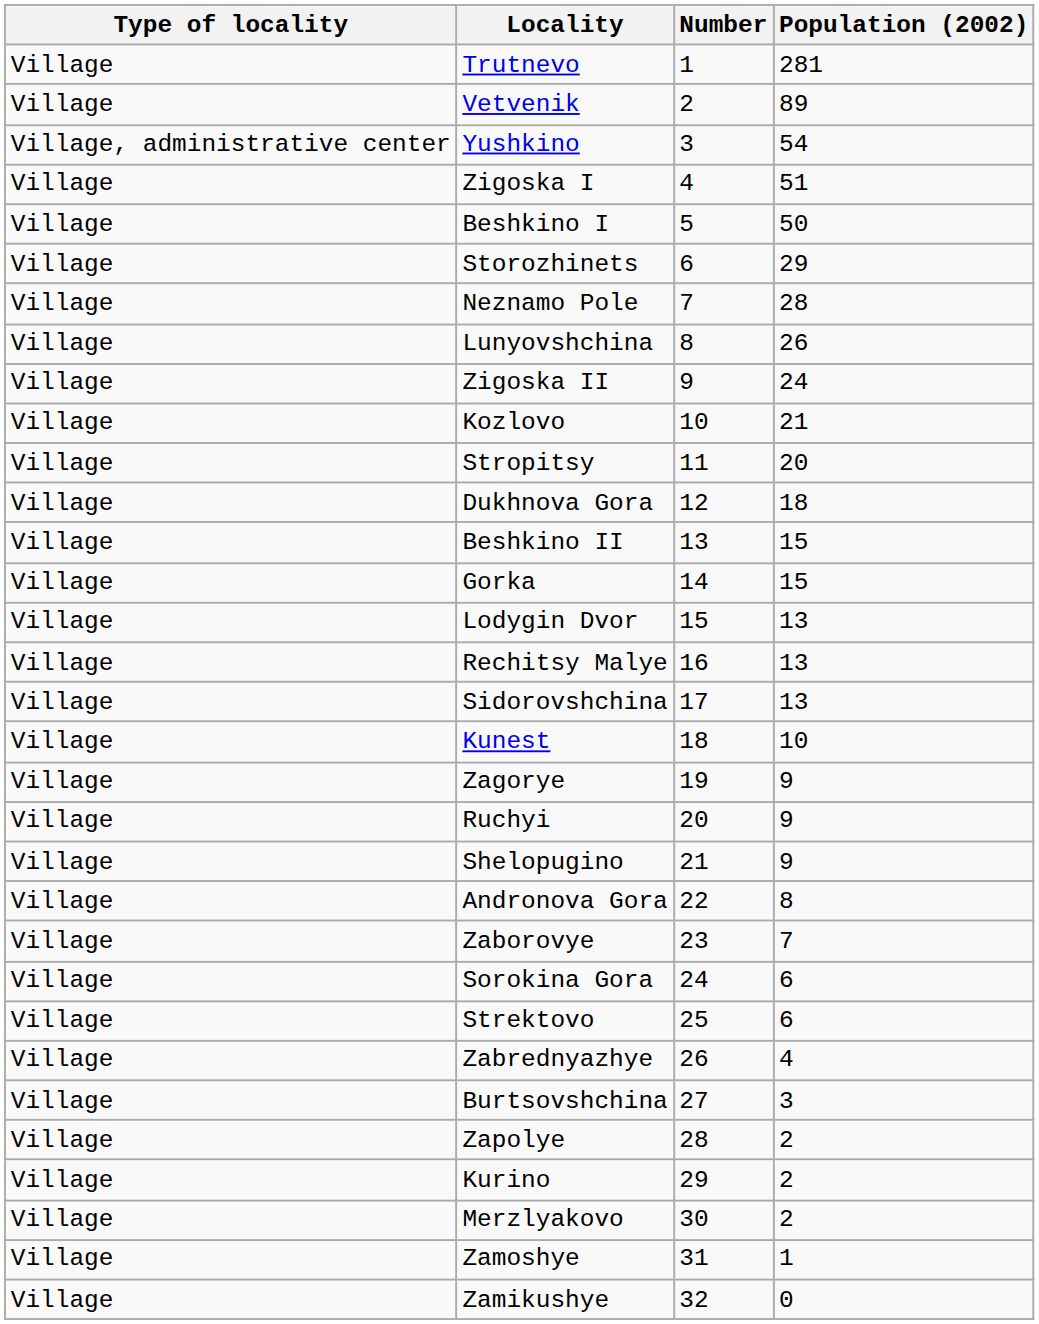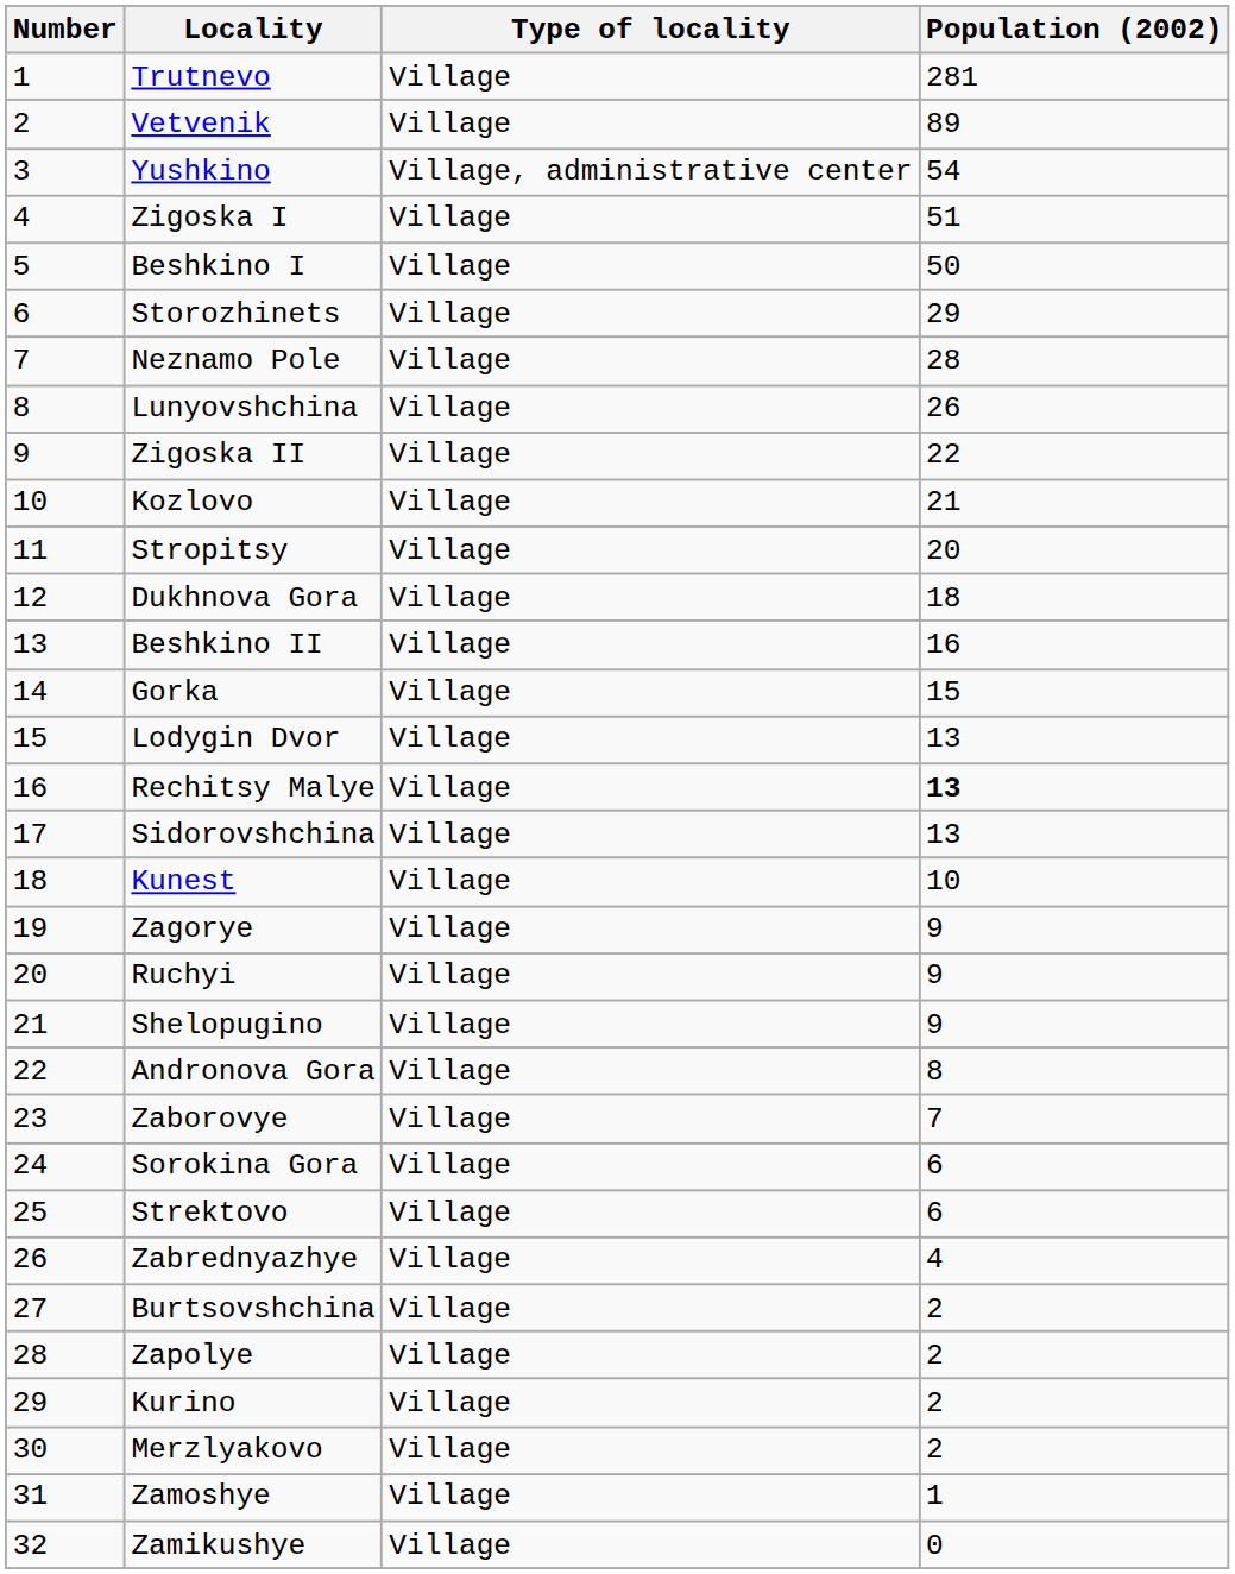columns swapped: Number <-> Type of locality
Zigoska II | Population (2002): 24 -> 22
Beshkino II | Population (2002): 15 -> 16
Rechitsy Malye | Population (2002): normal -> bold
Burtsovshchina | Population (2002): 3 -> 2
